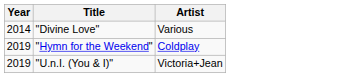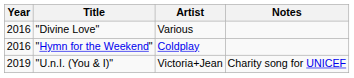+ column: Notes | Charity song for UNICEF
"Divine Love" | Year: 2014 -> 2016
"Hymn for the Weekend" | Year: 2019 -> 2016
